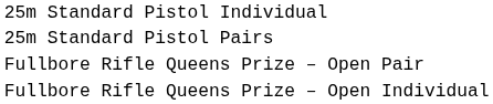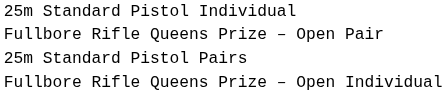rows swapped: 25m Standard Pistol Pairs <-> Fullbore Rifle Queens Prize – Open Pair
